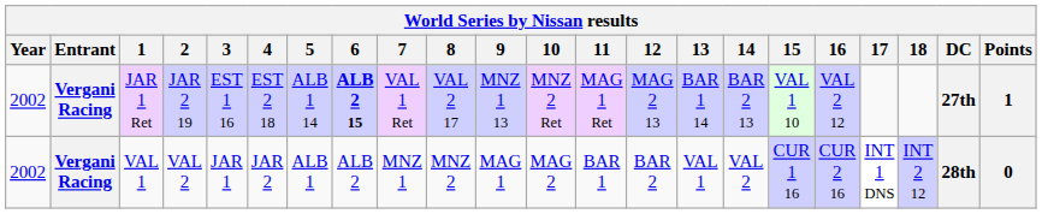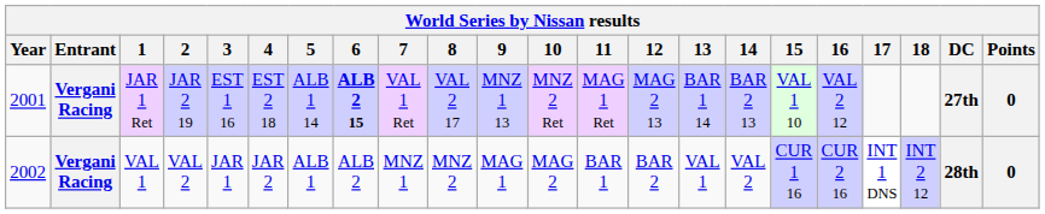JAR 1 Ret | Year: 2002 -> 2001
JAR 1 Ret | Points: 1 -> 0
